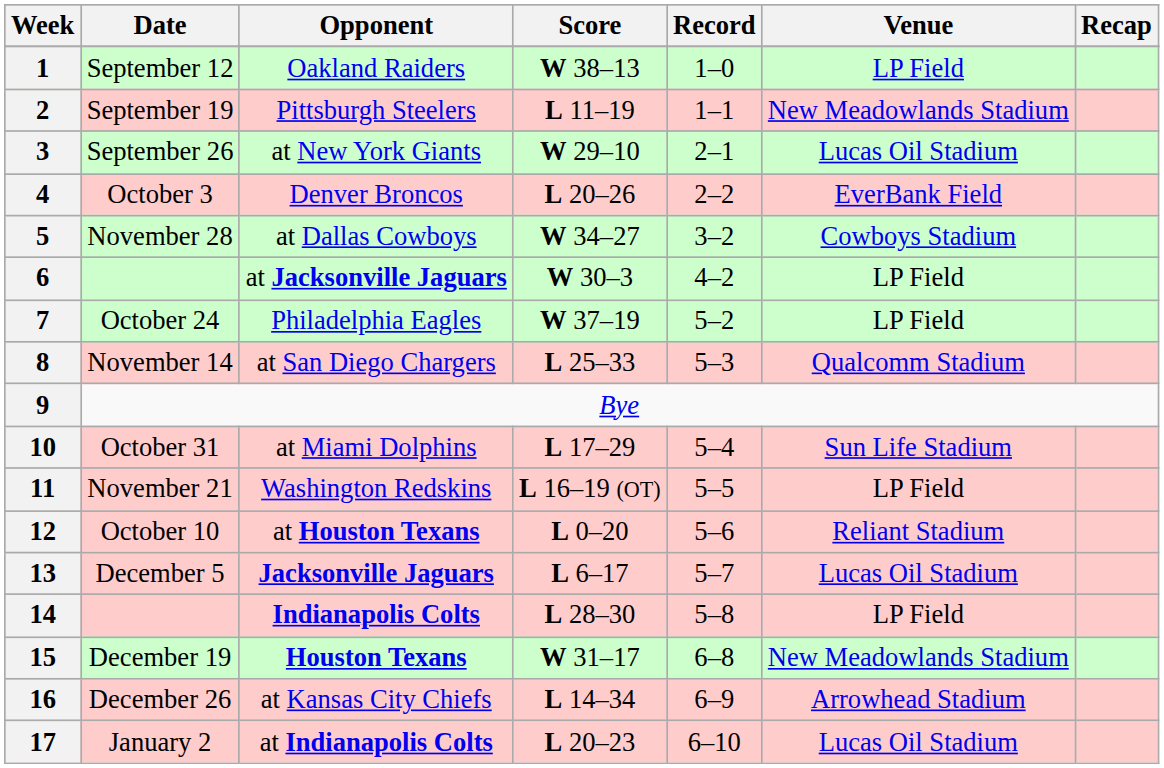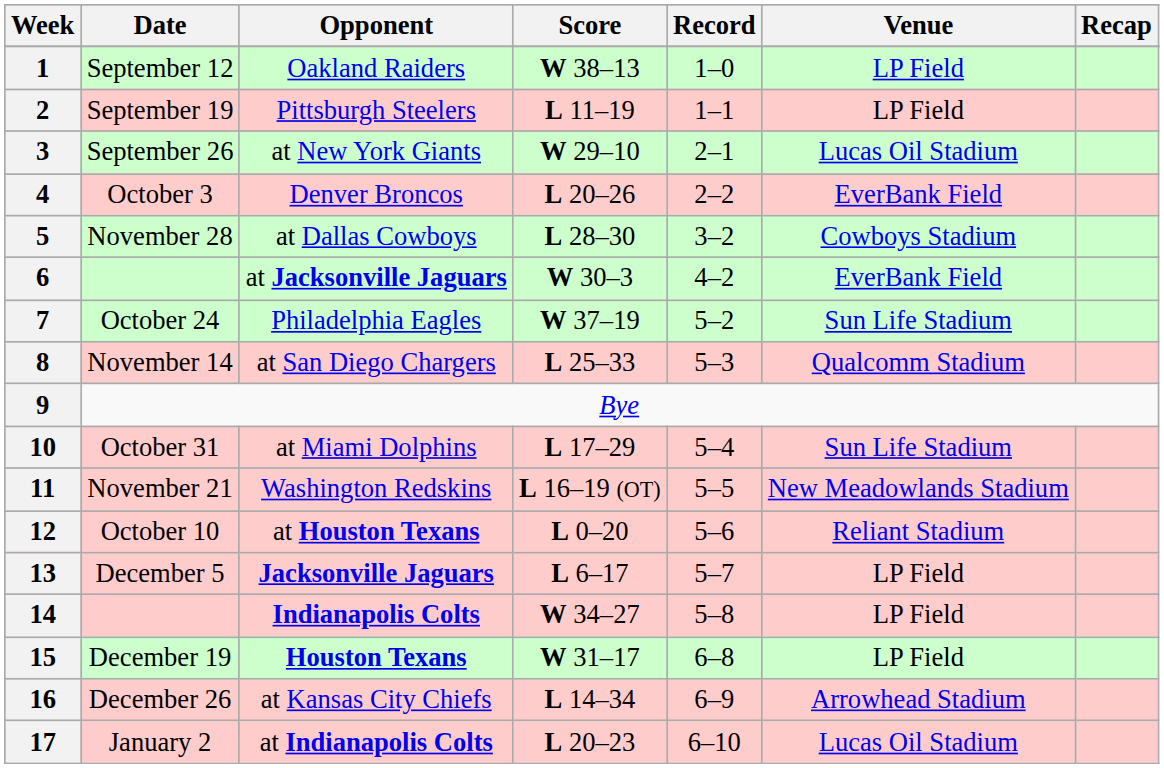2 | Venue: New Meadowlands Stadium -> LP Field
5 | Score: W 34–27 -> L 28–30
6 | Venue: LP Field -> EverBank Field
7 | Venue: LP Field -> Sun Life Stadium
11 | Venue: LP Field -> New Meadowlands Stadium
13 | Venue: Lucas Oil Stadium -> LP Field
14 | Score: L 28–30 -> W 34–27
15 | Venue: New Meadowlands Stadium -> LP Field
